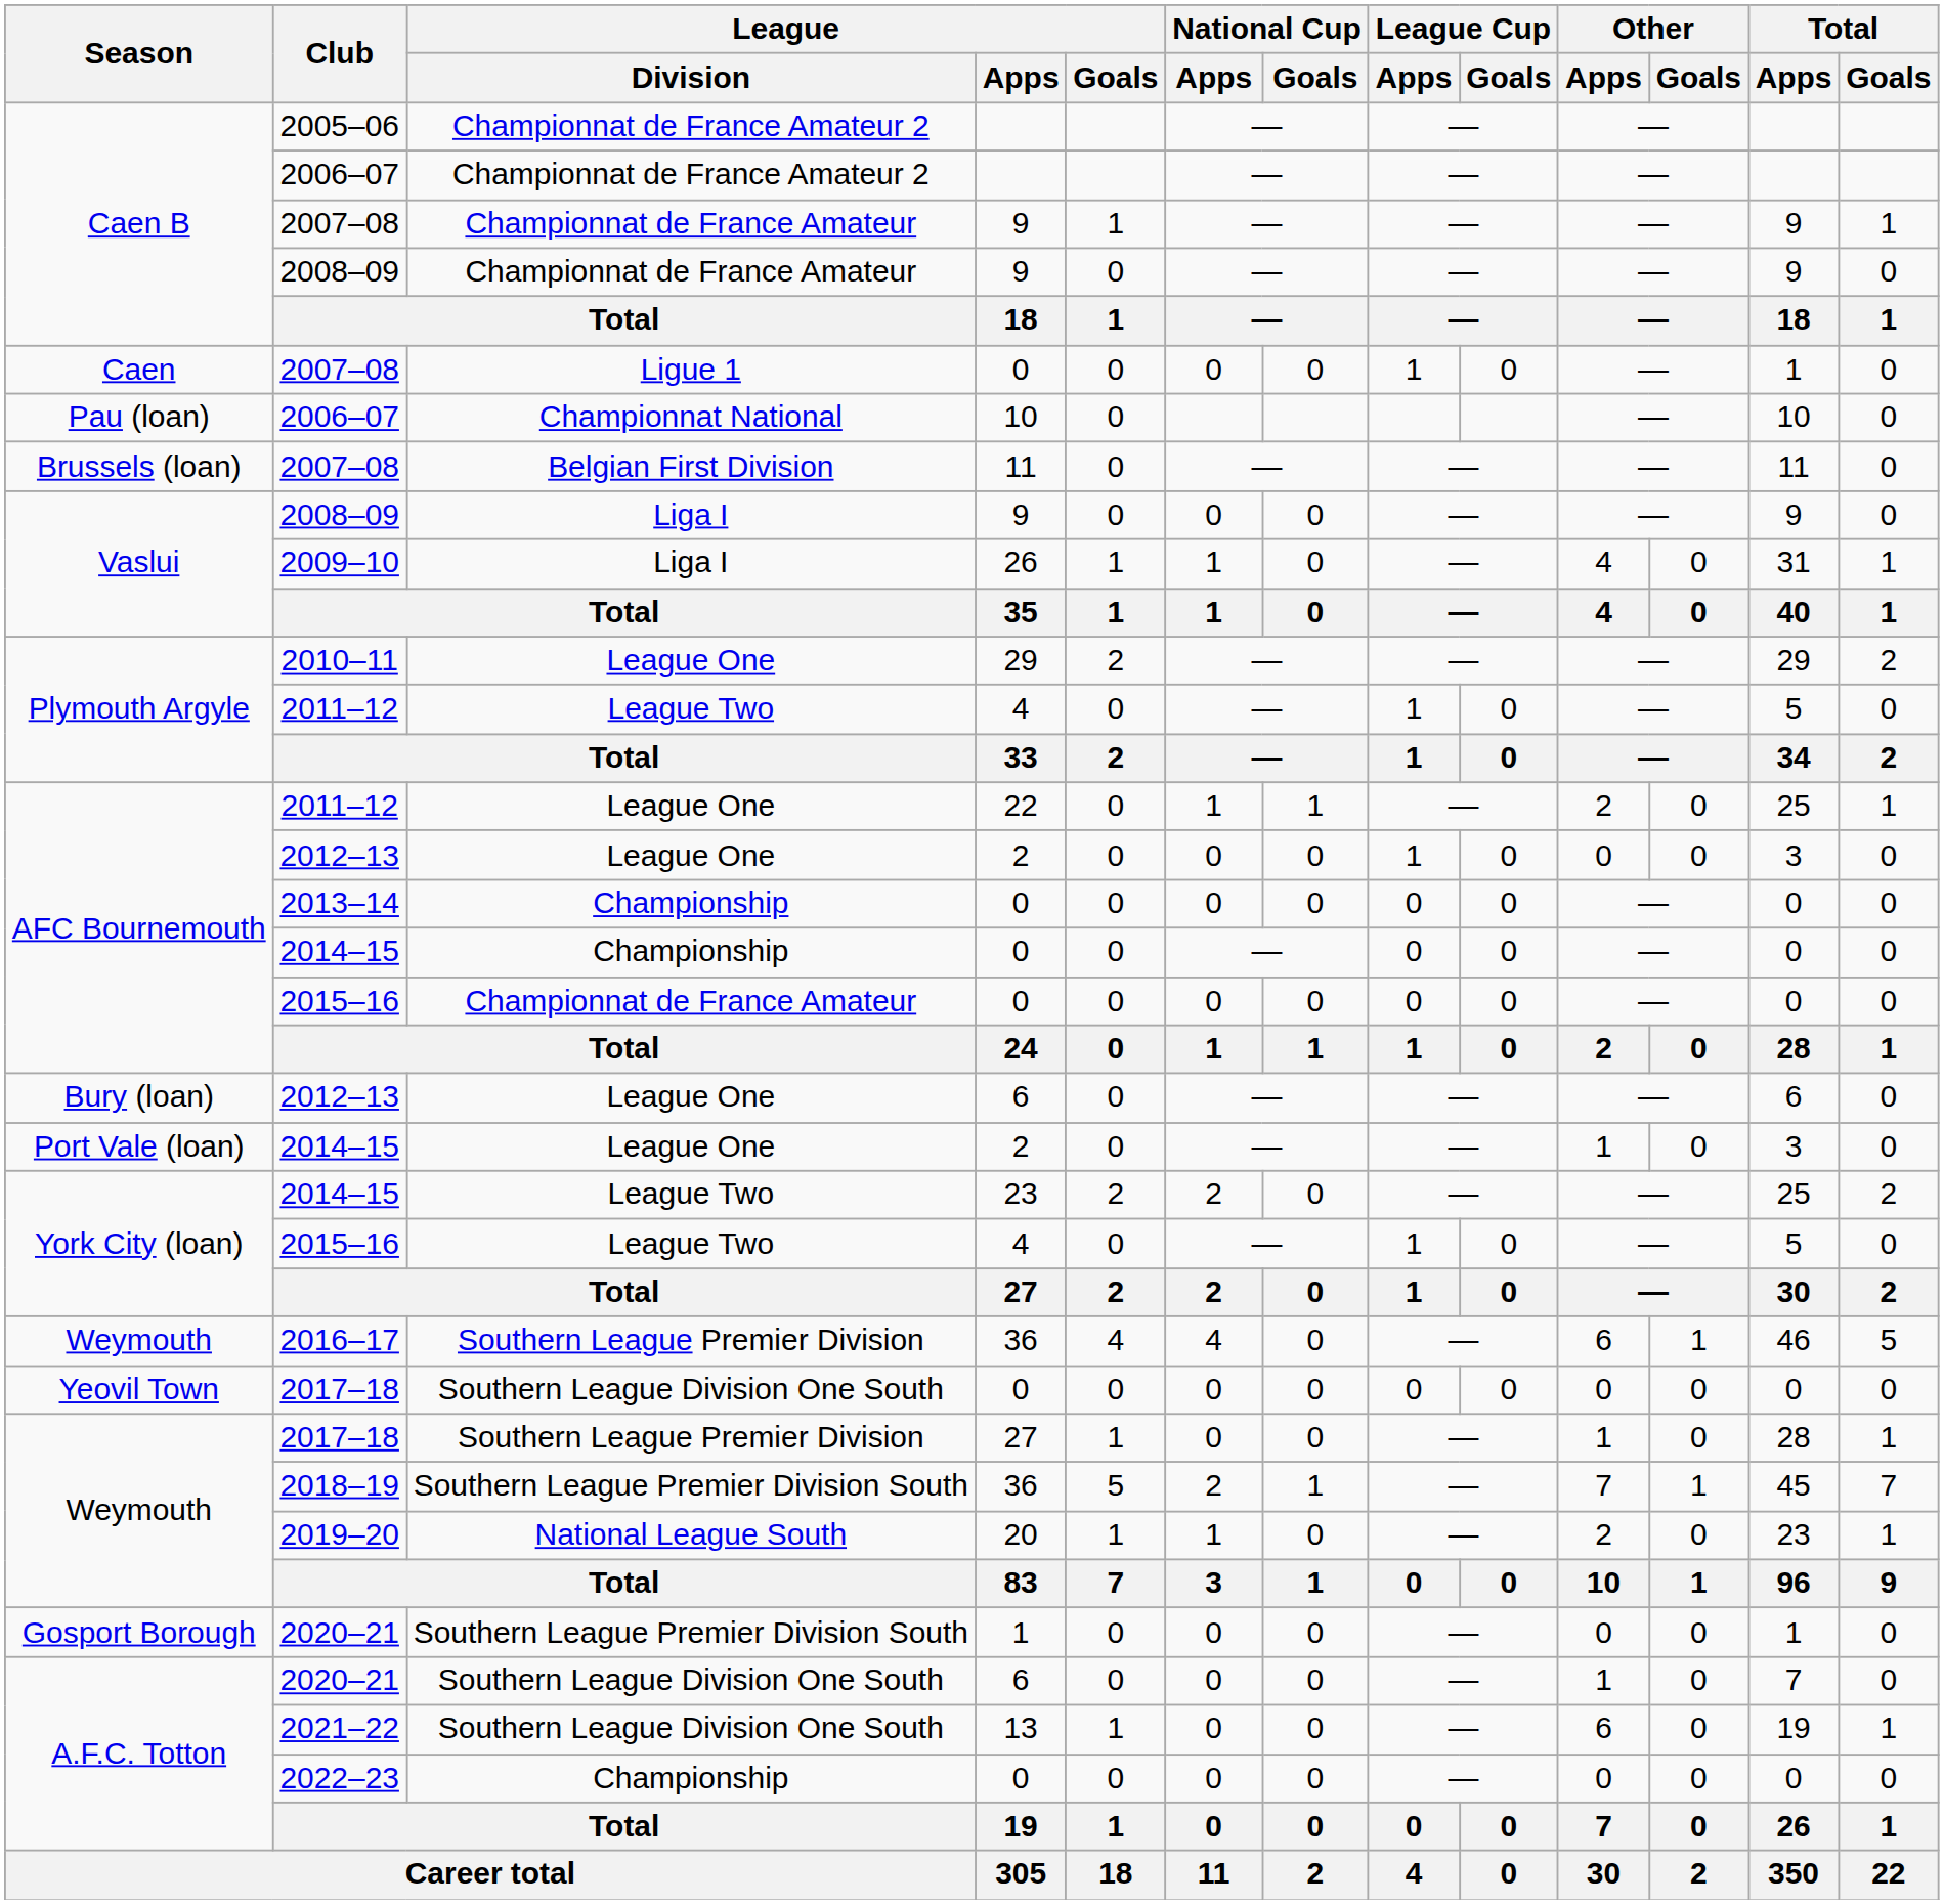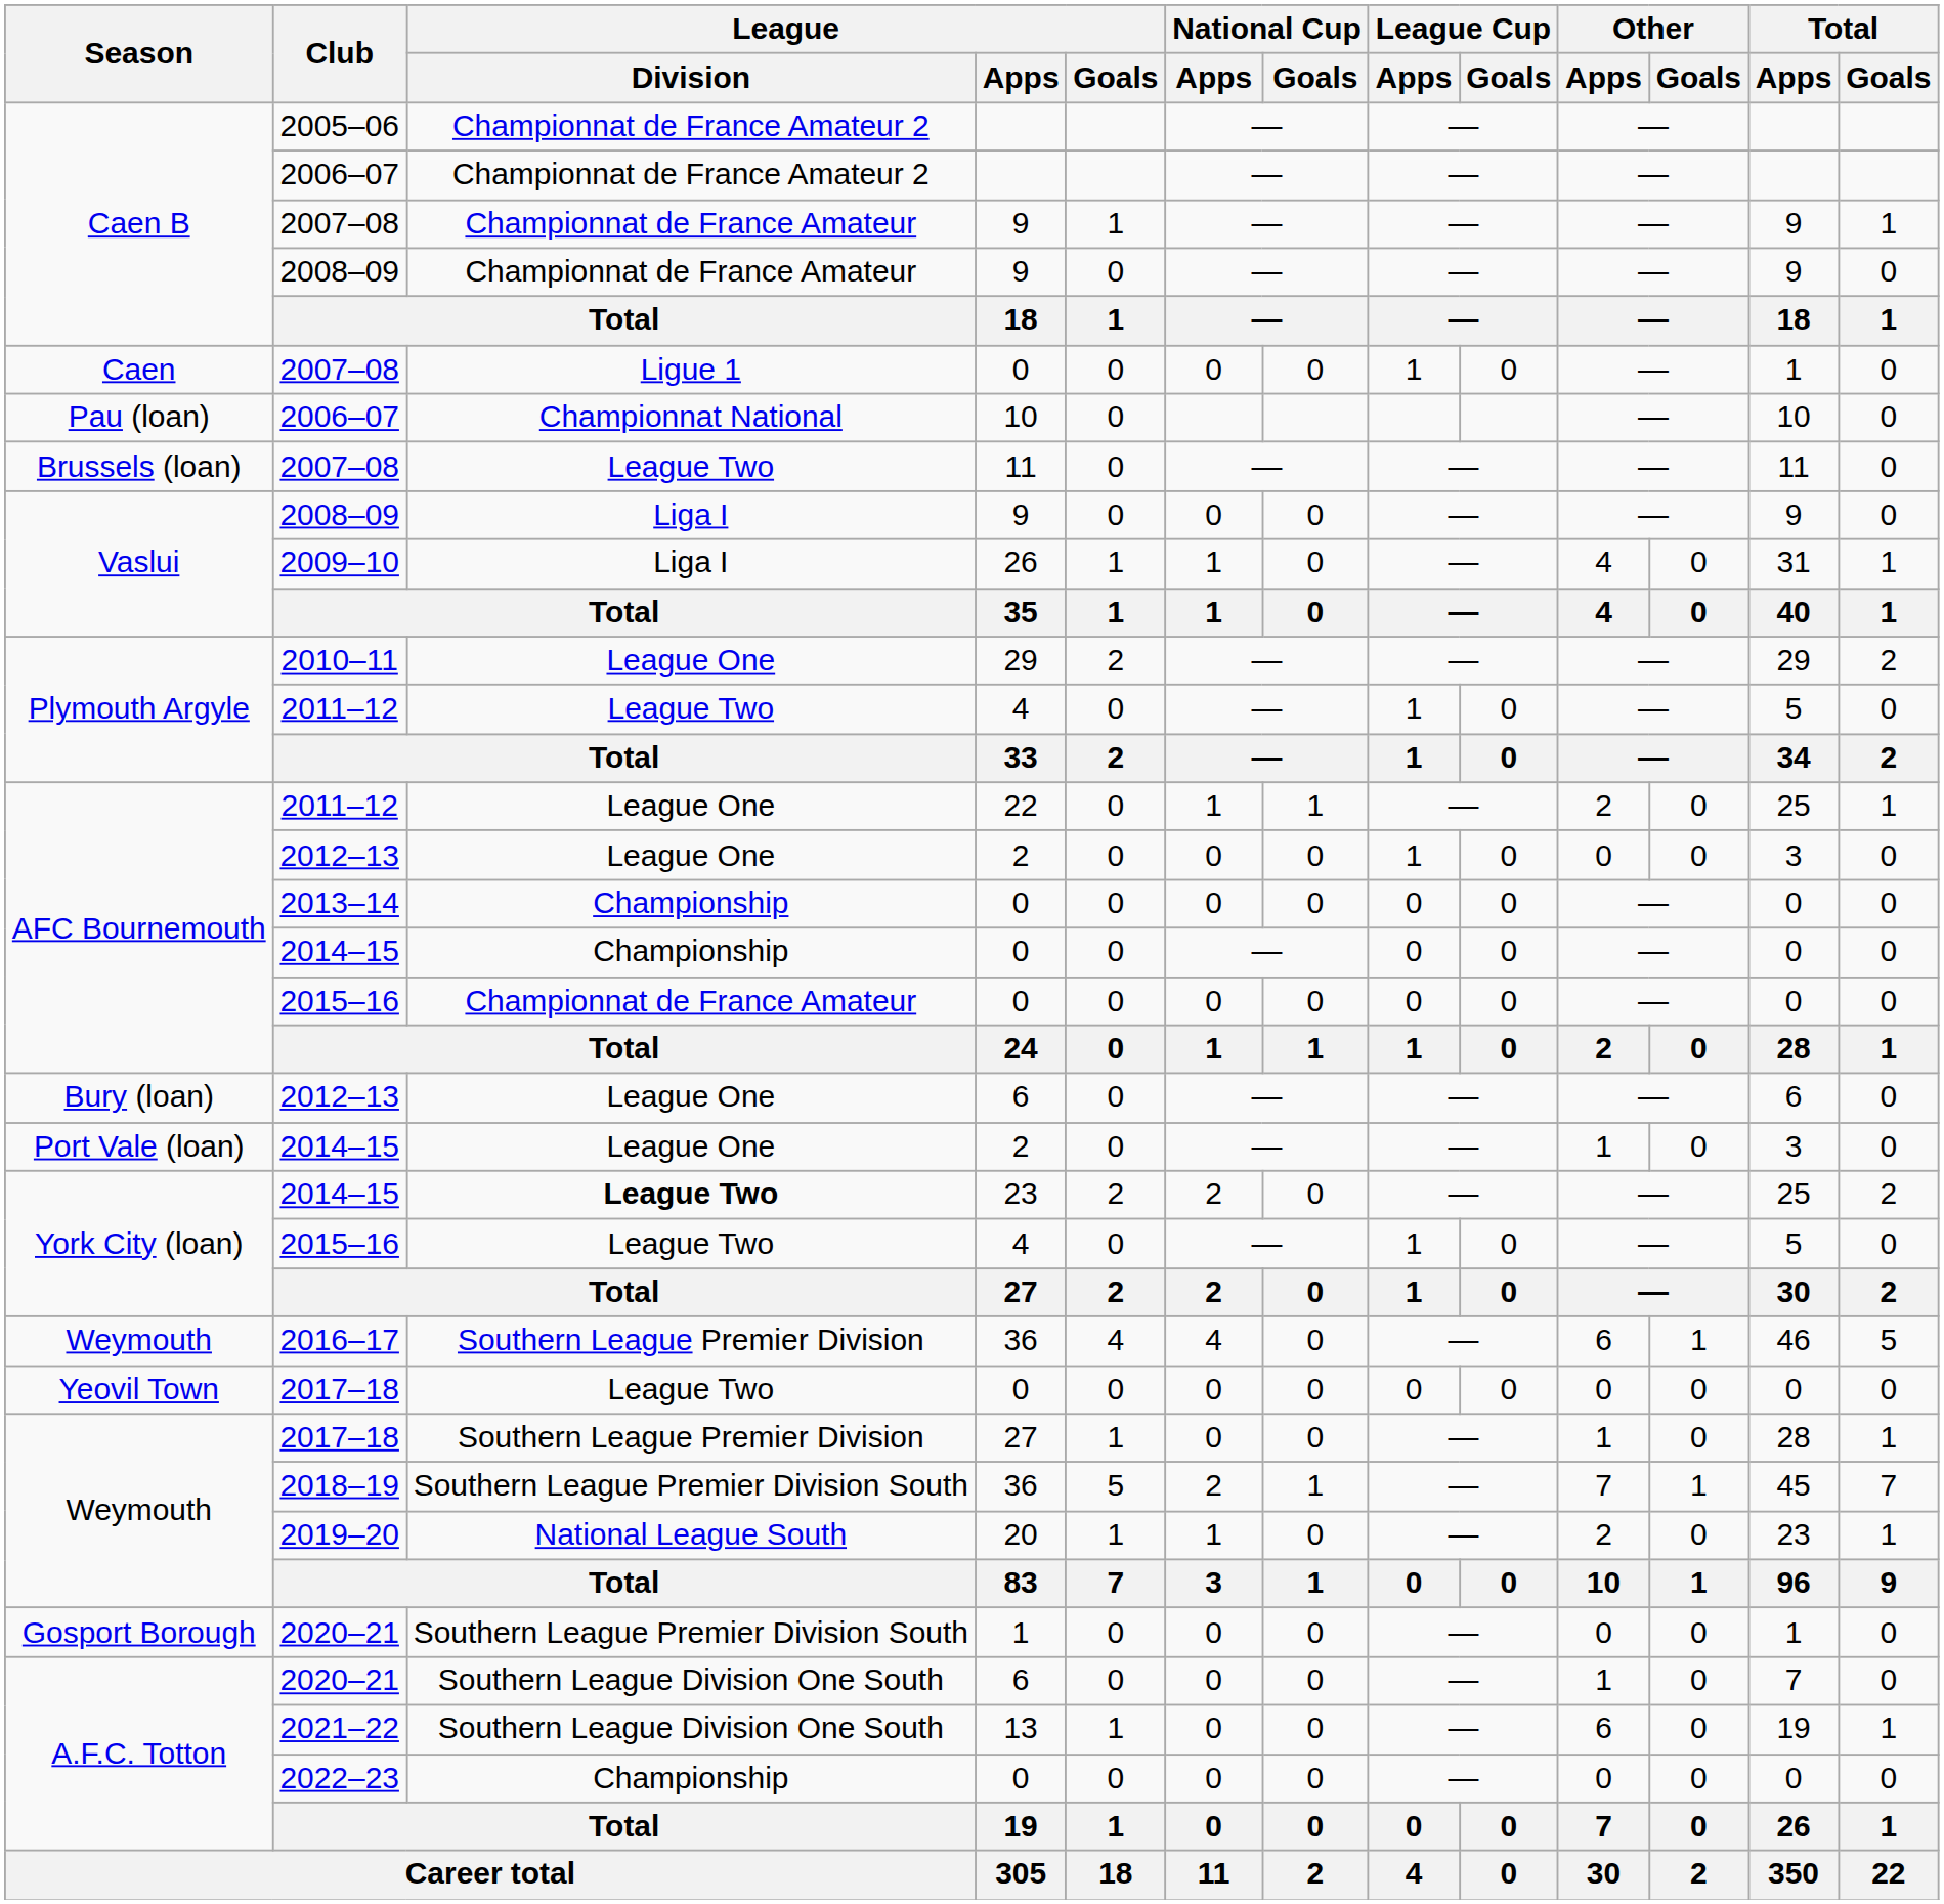Brussels (loan) / 2007–08 | League / Division: Belgian First Division -> League Two
York City (loan) / 2014–15 | League / Division: normal -> bold
Yeovil Town / 2017–18 | League / Division: Southern League Division One South -> League Two
